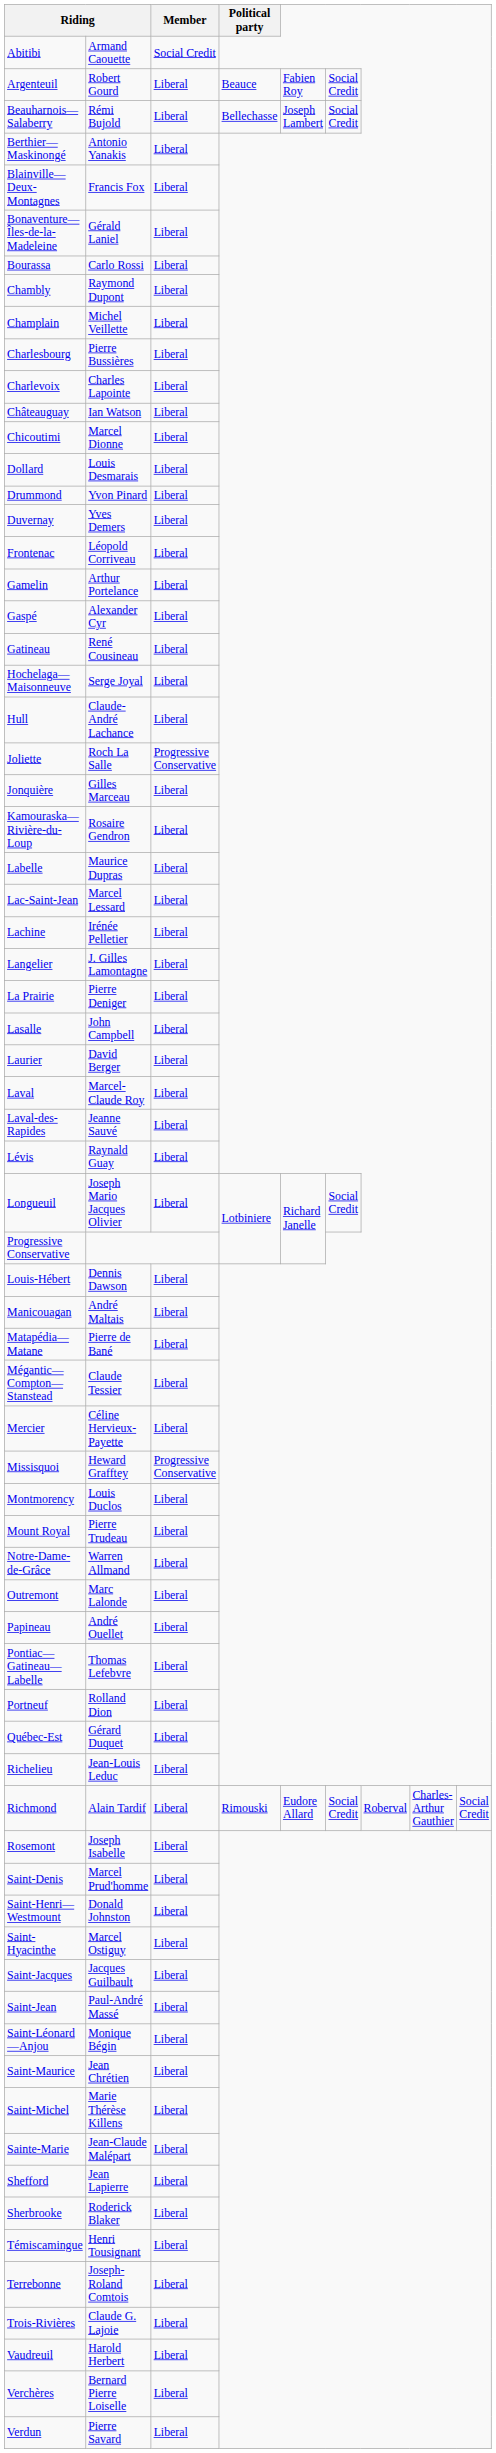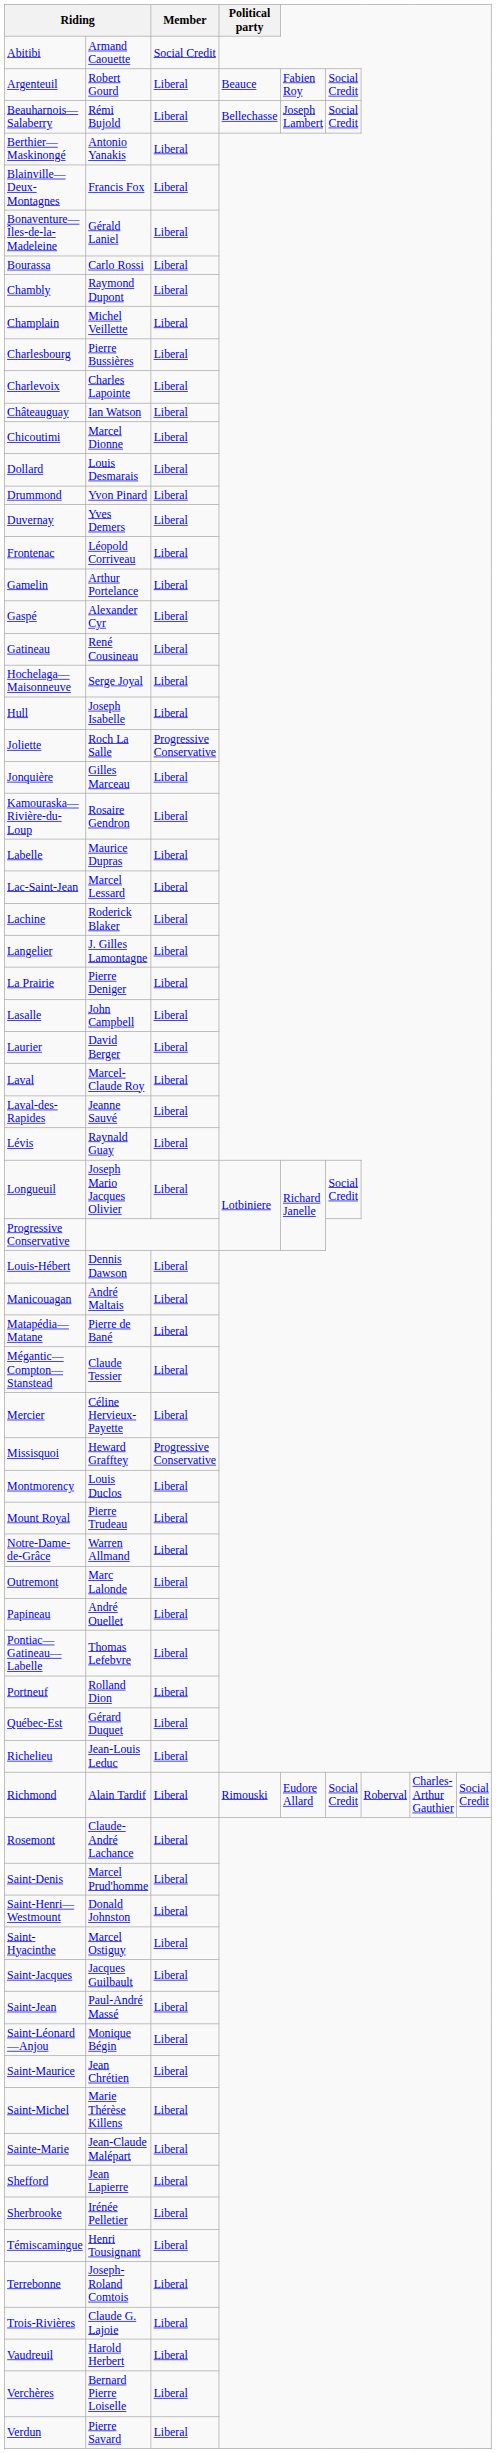Hull | column 2: Claude-André Lachance -> Joseph Isabelle
Lachine | column 2: Irénée Pelletier -> Roderick Blaker
Rosemont | column 2: Joseph Isabelle -> Claude-André Lachance
Sherbrooke | column 2: Roderick Blaker -> Irénée Pelletier
